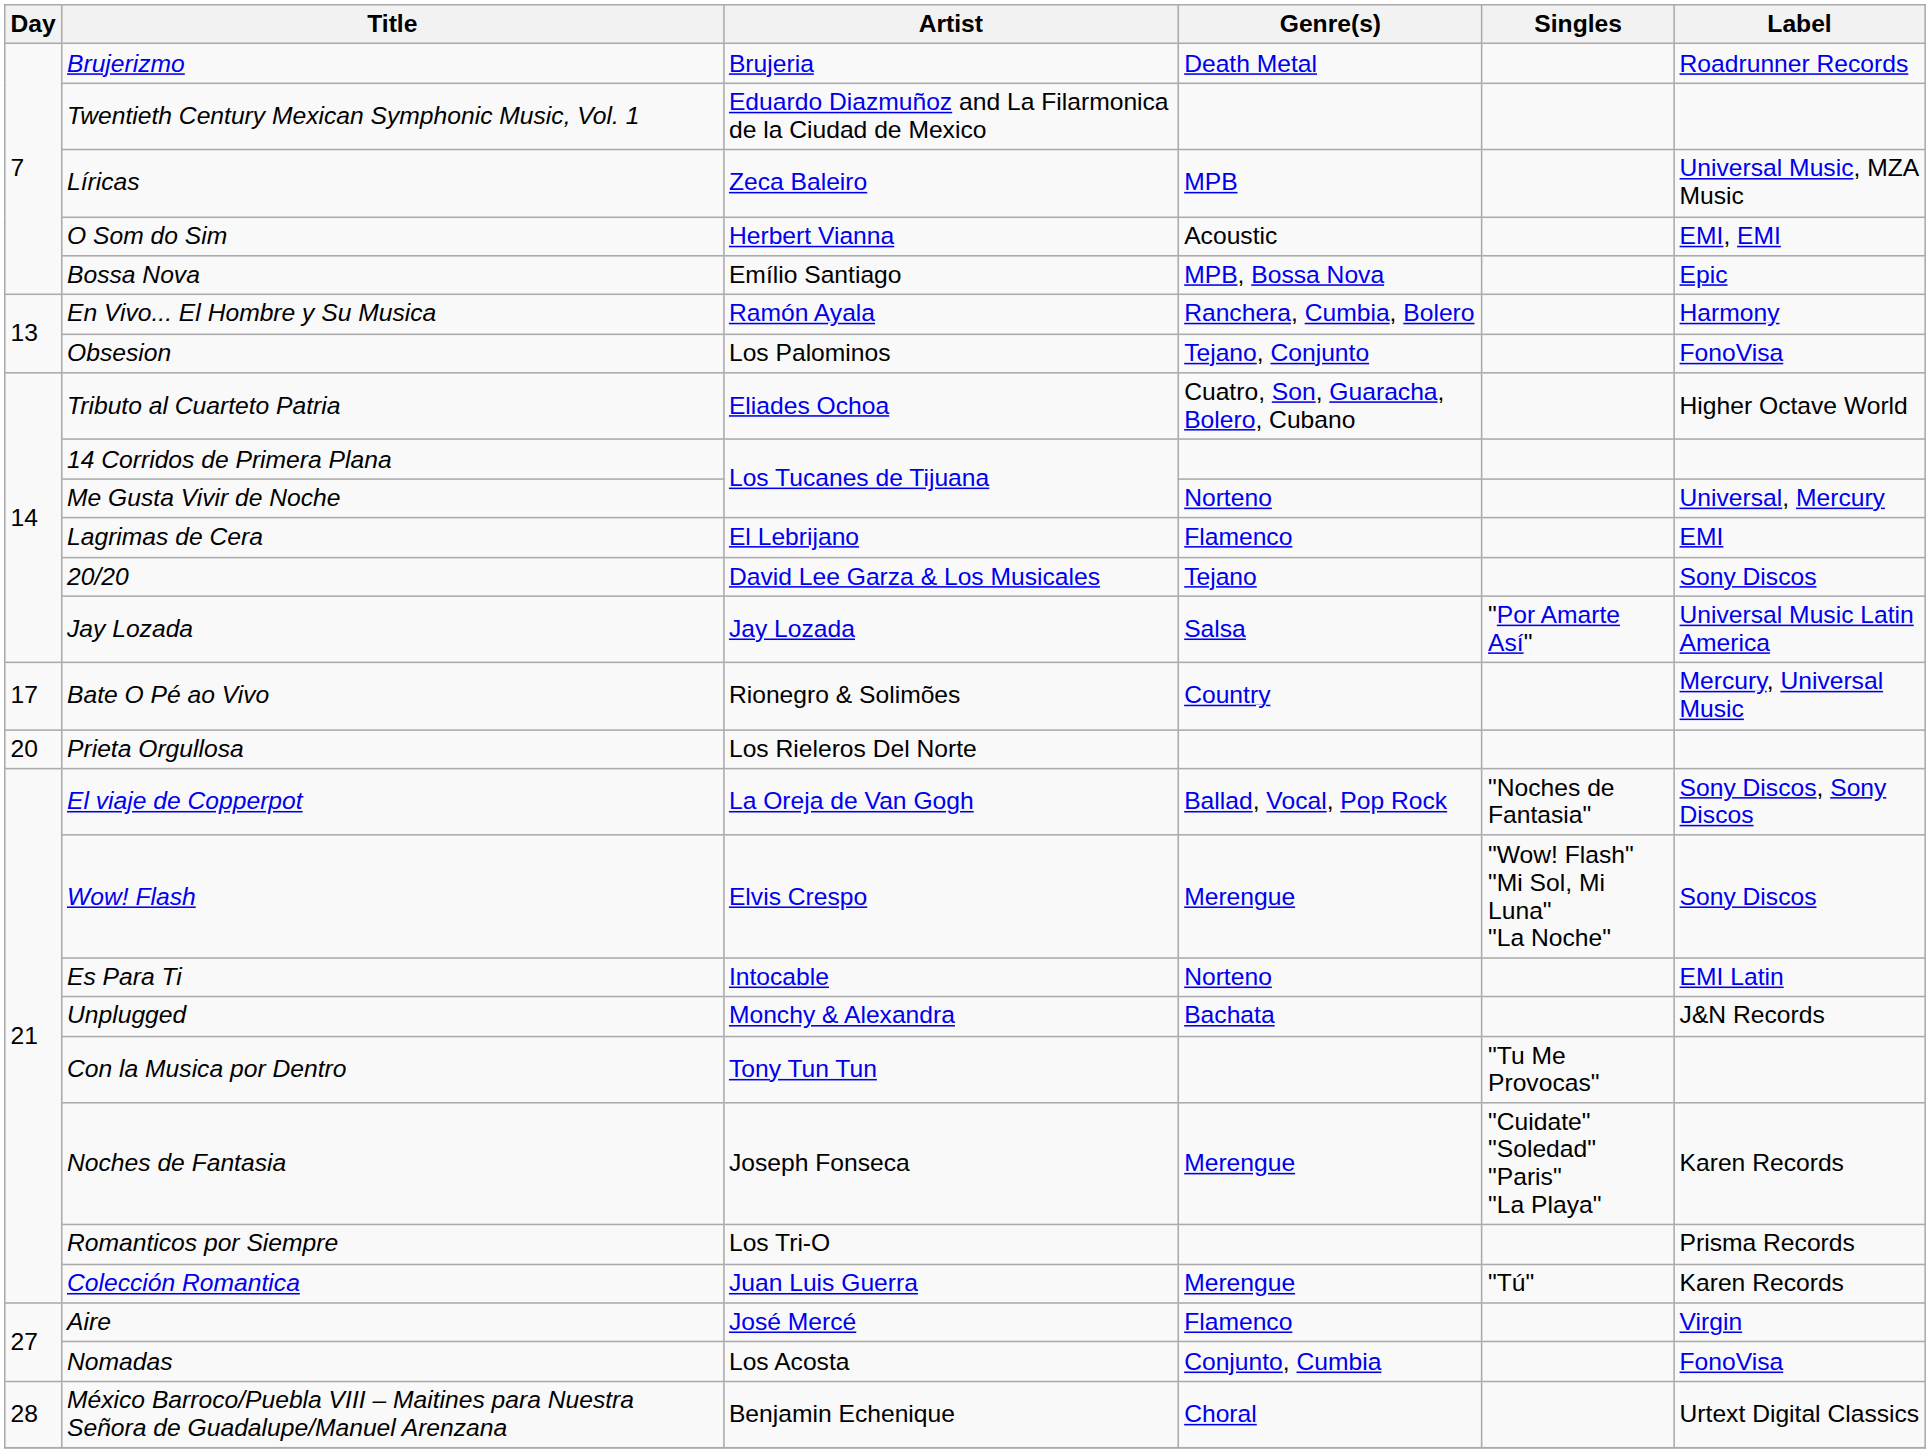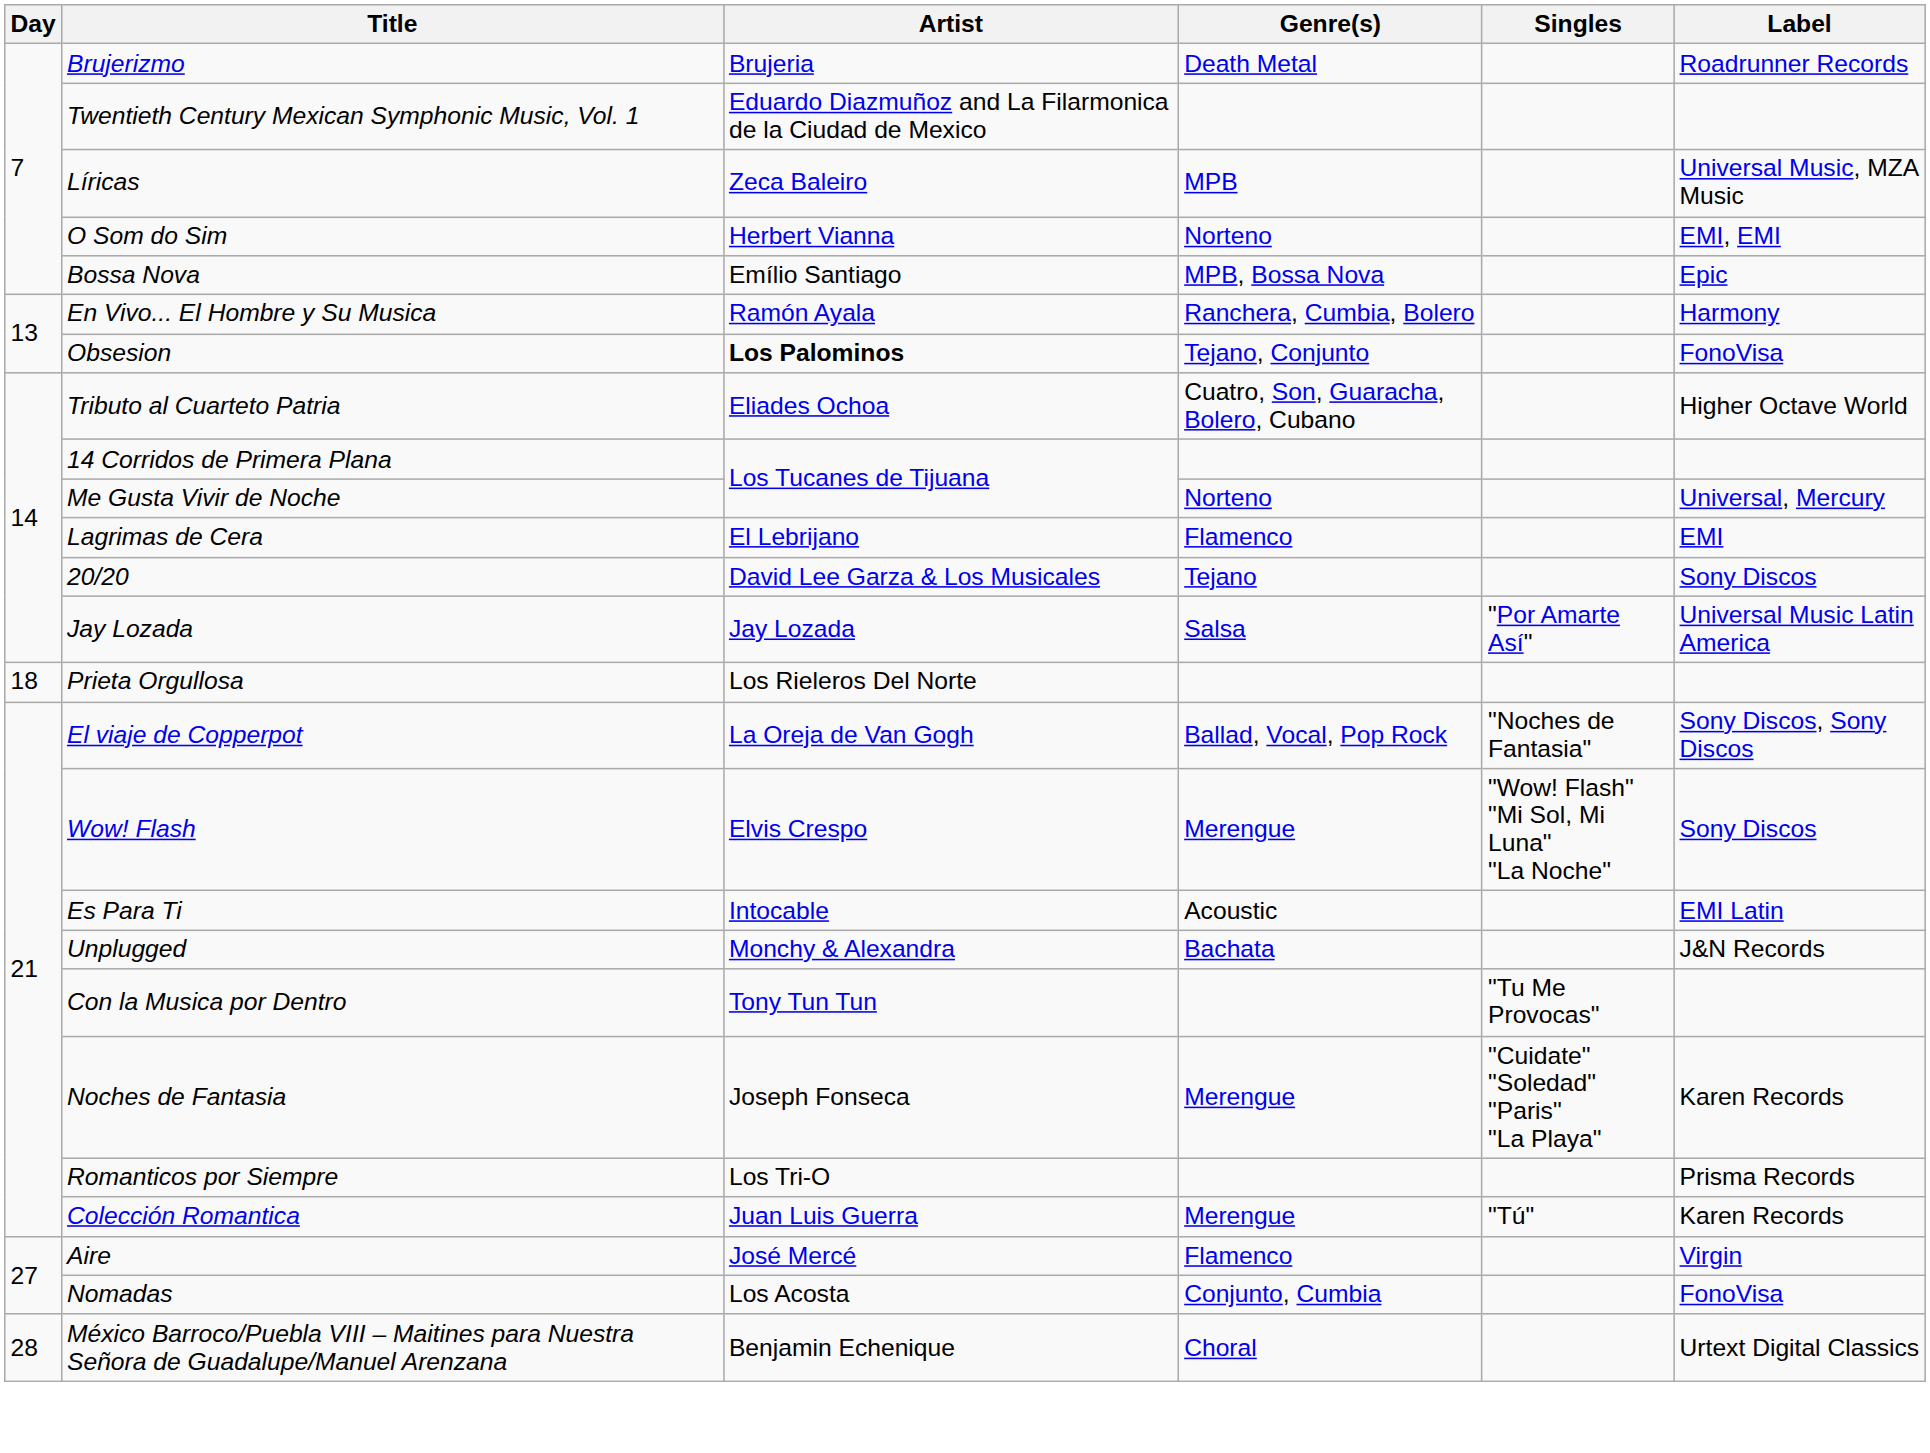O Som do Sim | Genre(s): Acoustic -> Norteno
Obsesion | Artist: normal -> bold
- row: 17 | Bate O Pé ao Vivo | Rionegro & Solimões | Country | Mercury, Universal Music
Prieta Orgullosa | Day: 20 -> 18
Es Para Ti | Genre(s): Norteno -> Acoustic
